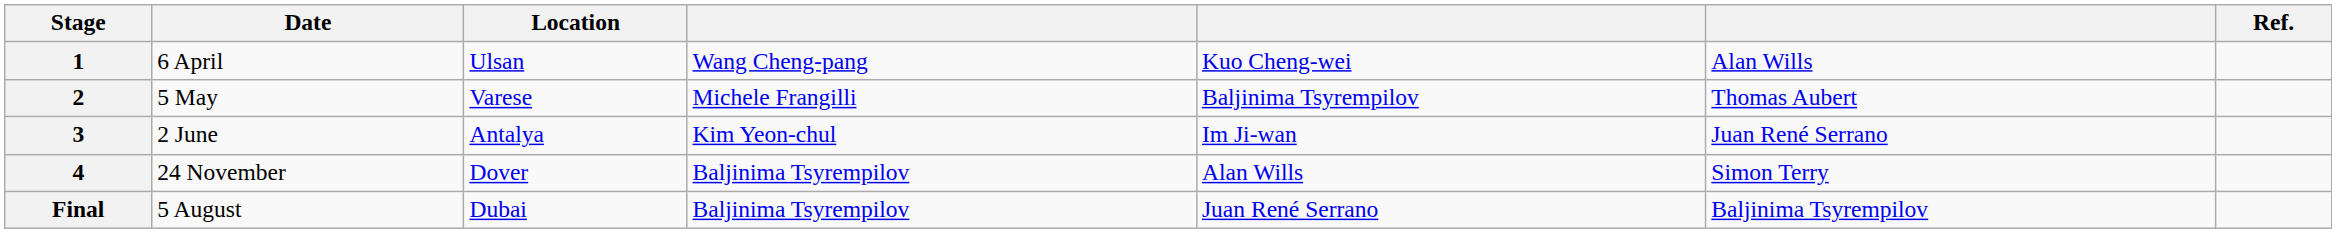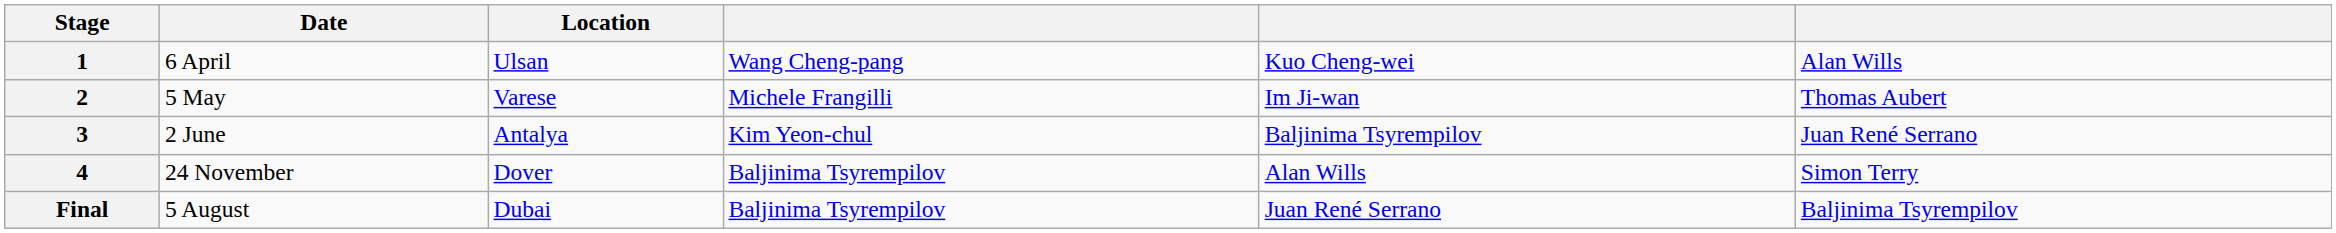- column: Ref.
2 | column 5: Baljinima Tsyrempilov -> Im Ji-wan
3 | column 5: Im Ji-wan -> Baljinima Tsyrempilov
